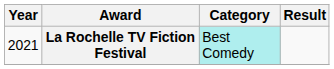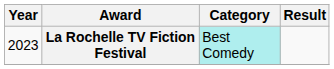La Rochelle TV Fiction Festival | Year: 2021 -> 2023
